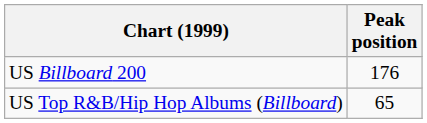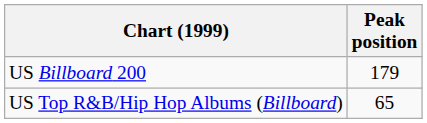US Billboard 200 | Peak position: 176 -> 179
